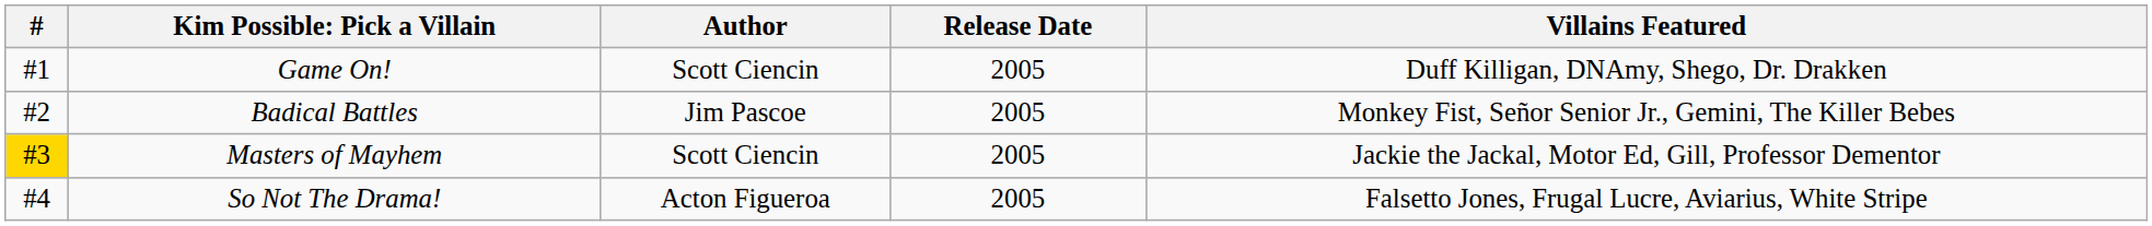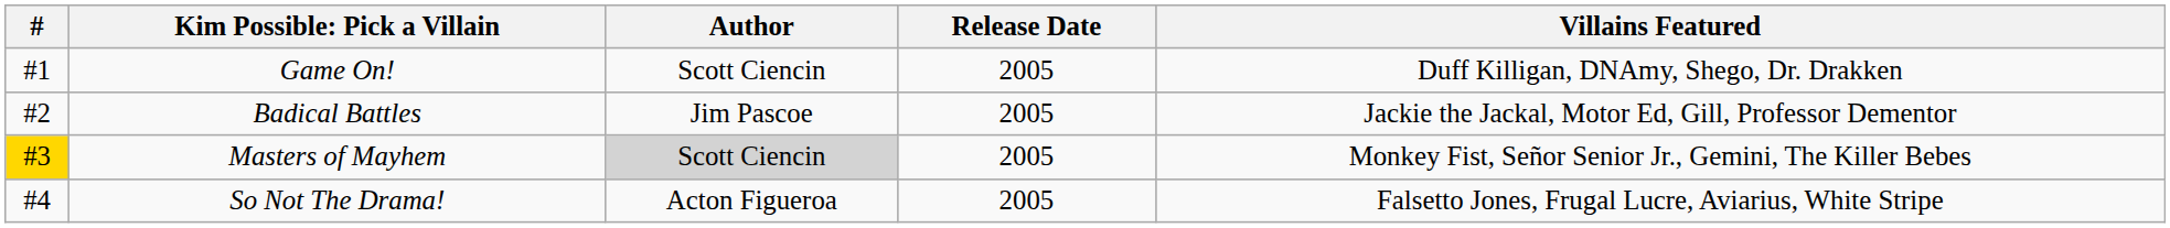Badical Battles | Villains Featured: Monkey Fist, Señor Senior Jr., Gemini, The Killer Bebes -> Jackie the Jackal, Motor Ed, Gill, Professor Dementor
Masters of Mayhem | Author: no background -> lightgrey background
Masters of Mayhem | Villains Featured: Jackie the Jackal, Motor Ed, Gill, Professor Dementor -> Monkey Fist, Señor Senior Jr., Gemini, The Killer Bebes
